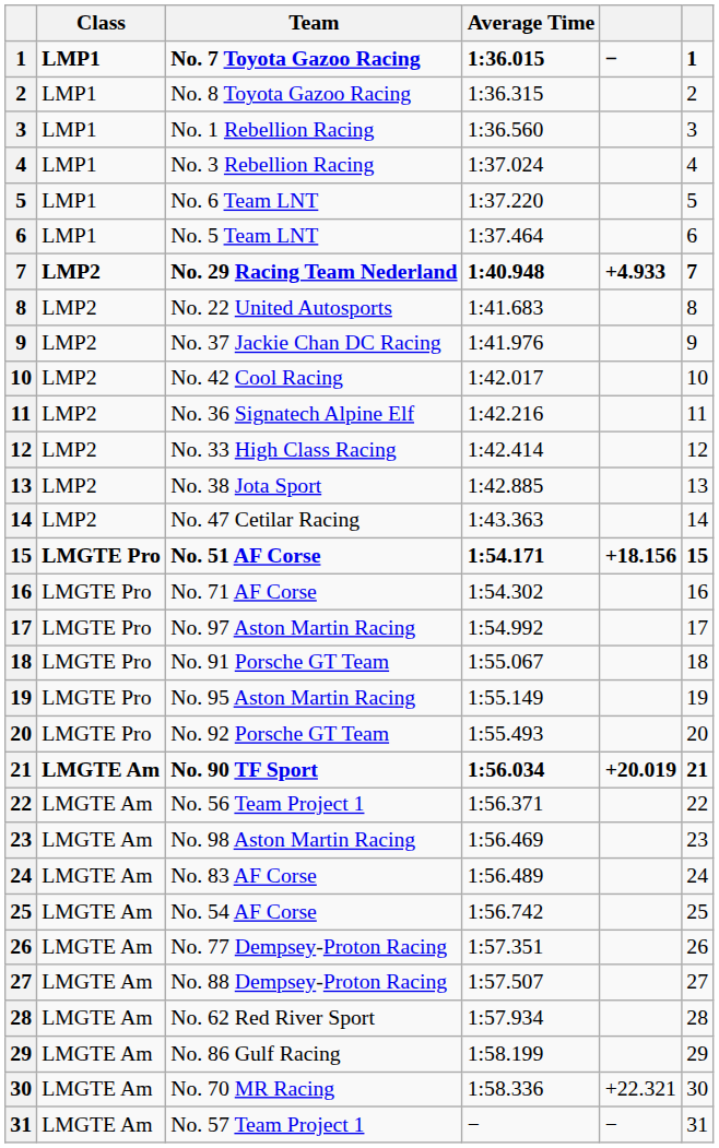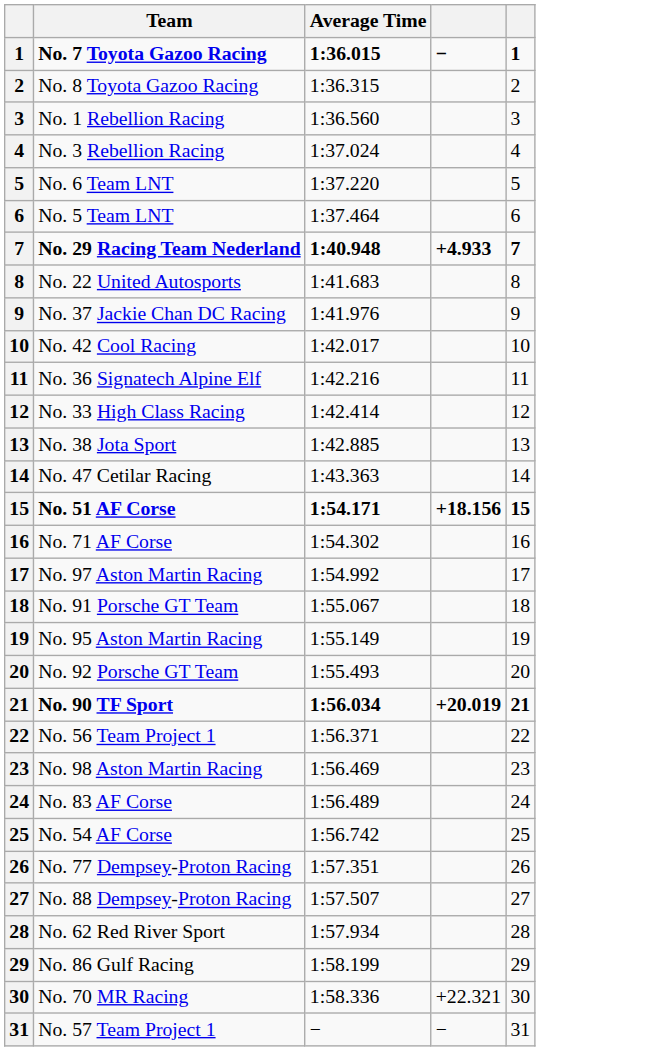- column: Class | LMP1 | LMP1 | LMP1 | LMP1 | LMP1 | LMP1 | LMP2 | LMP2 | LMP2 | LMP2 | LMP2 | LMP2 | LMP2 | LMP2 | LMGTE Pro | LMGTE Pro | LMGTE Pro | LMGTE Pro | LMGTE Pro | LMGTE Pro | LMGTE Am | LMGTE Am | LMGTE Am | LMGTE Am | LMGTE Am | LMGTE Am | LMGTE Am | LMGTE Am | LMGTE Am | LMGTE Am | LMGTE Am
